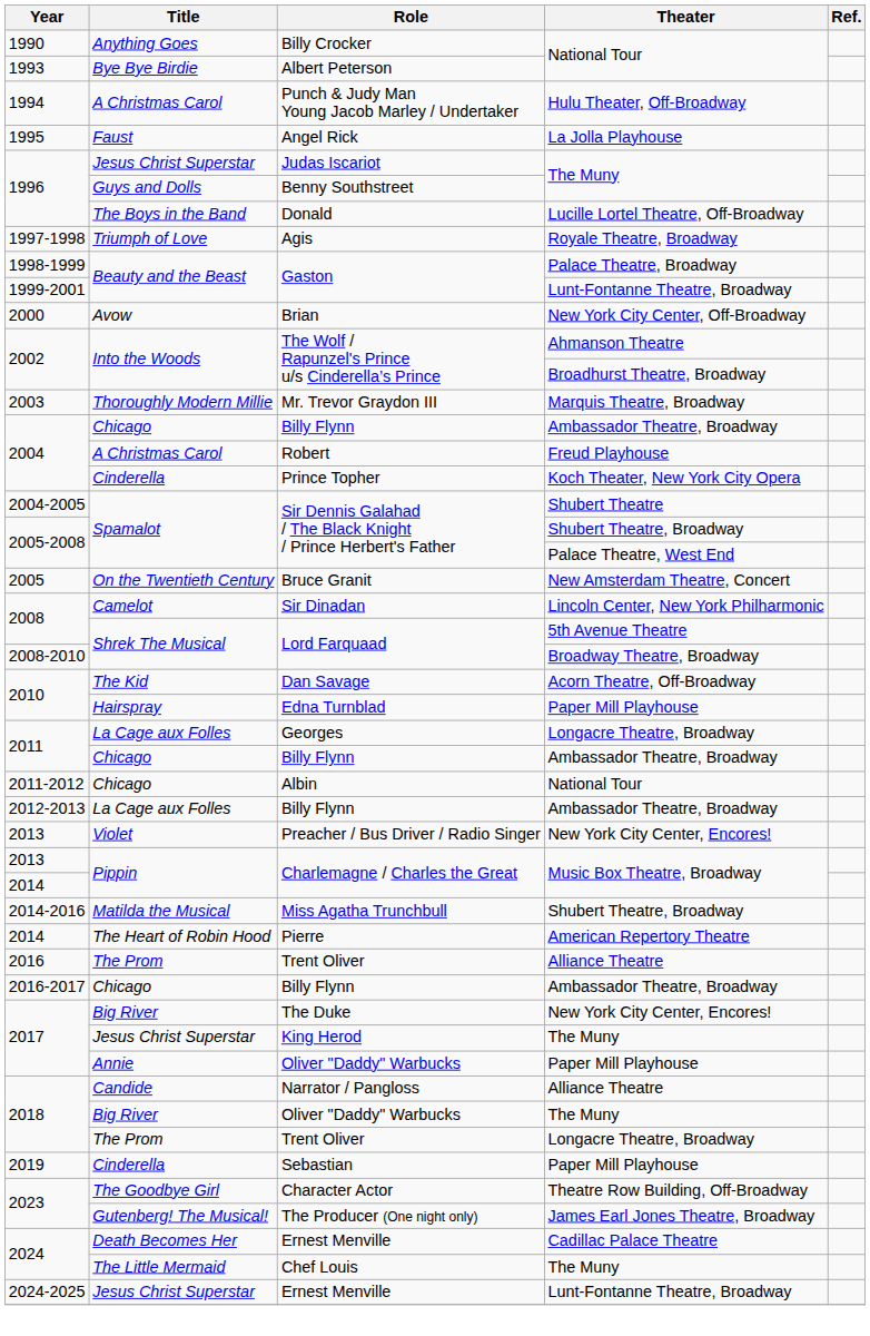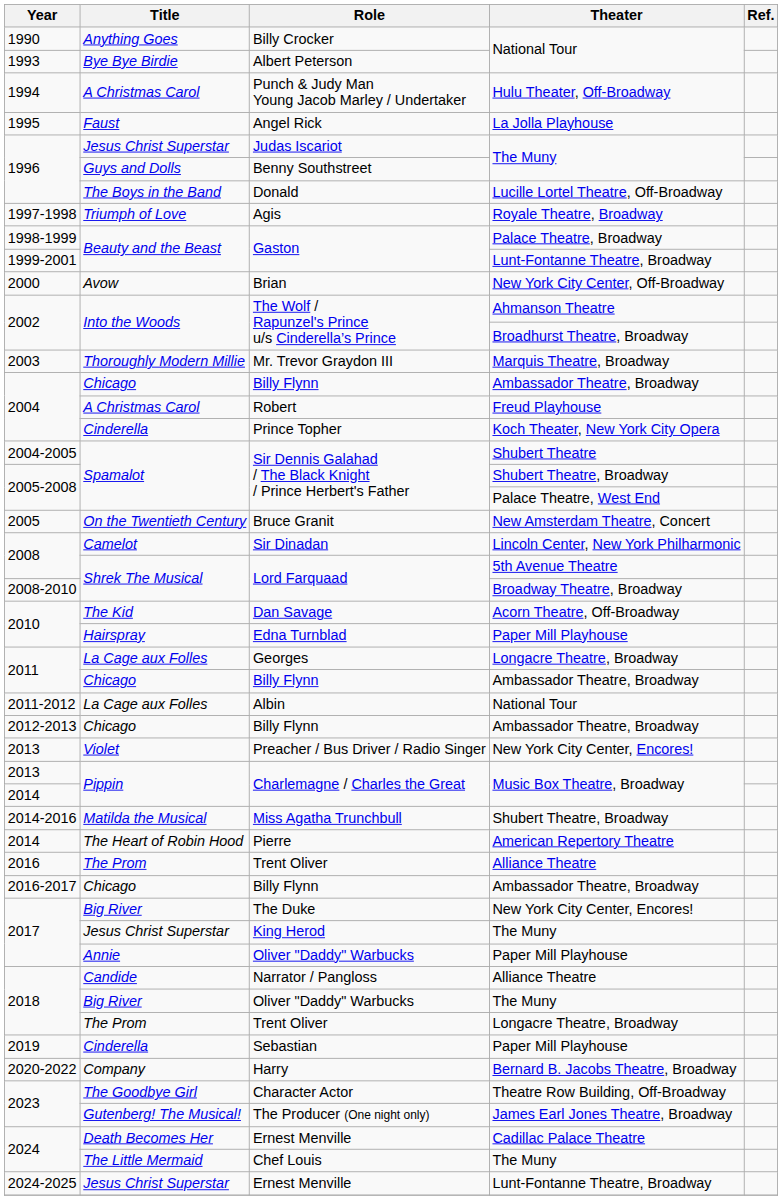Albin | Title: Chicago -> La Cage aux Folles
2012-2013 / Billy Flynn | Title: La Cage aux Folles -> Chicago
+ row: 2020-2022 | Company | Harry | Bernard B. Jacobs Theatre, Broadway
